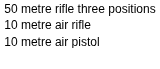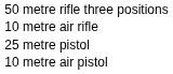+ row: 25 metre pistol
